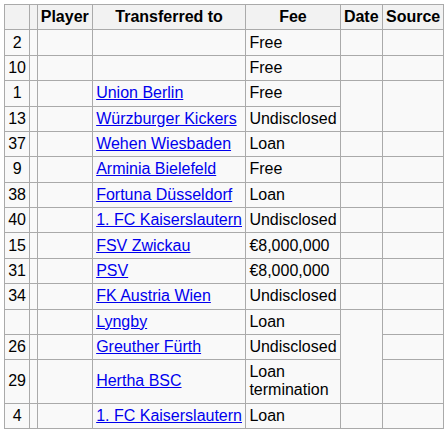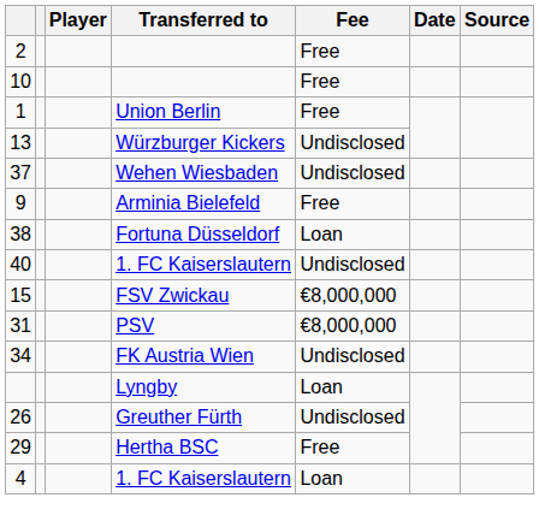37 | Fee: Loan -> Undisclosed
29 | Fee: Loan termination -> Free
